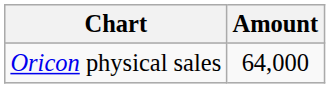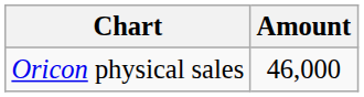Oricon physical sales | Amount: 64,000 -> 46,000
